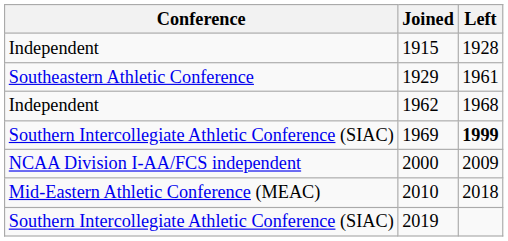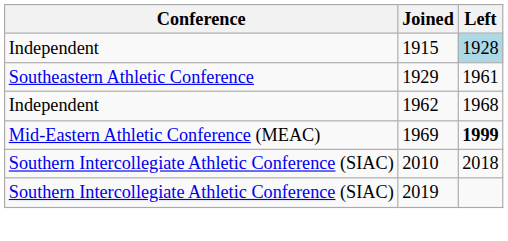1915 | Left: no background -> lightblue background
1969 | Conference: Southern Intercollegiate Athletic Conference (SIAC) -> Mid-Eastern Athletic Conference (MEAC)
- row: NCAA Division I-AA/FCS independent | 2000 | 2009
2010 | Conference: Mid-Eastern Athletic Conference (MEAC) -> Southern Intercollegiate Athletic Conference (SIAC)
